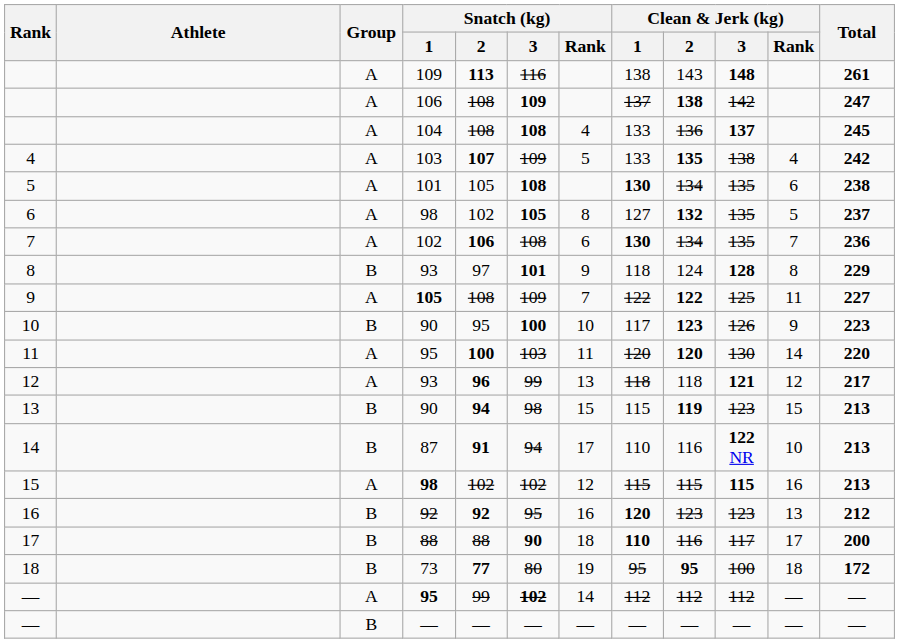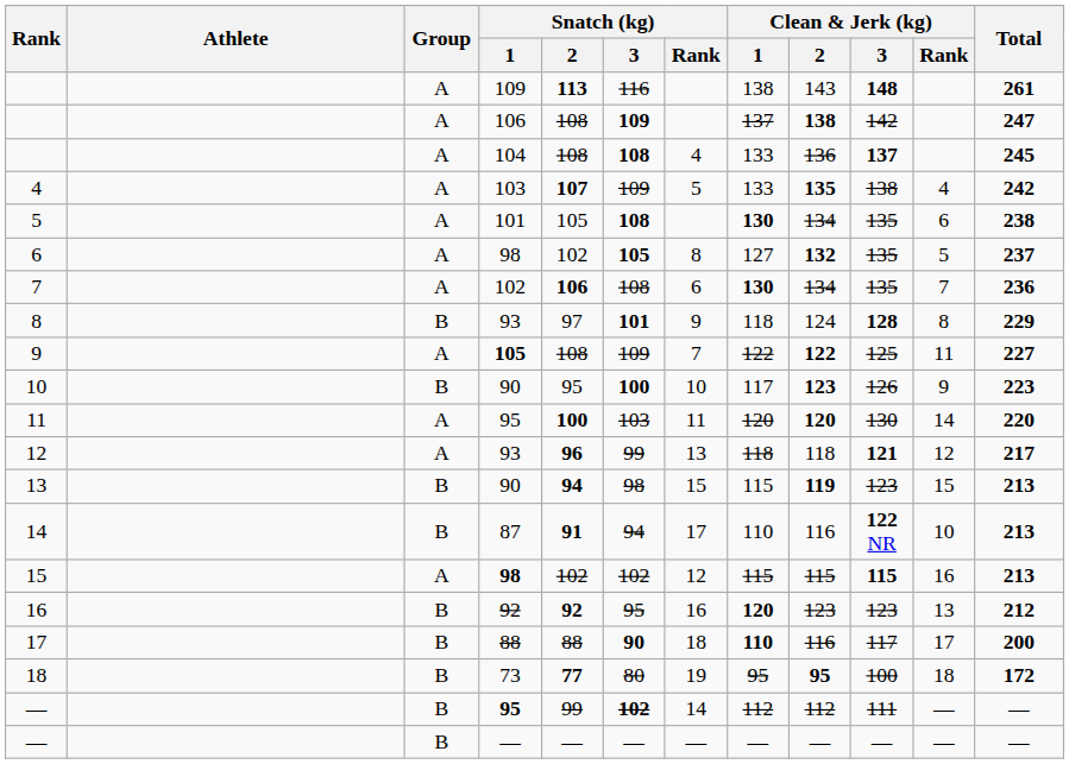— / 95 | Group: A -> B
— / 95 | Clean & Jerk (kg) / 3: 112 -> 111
